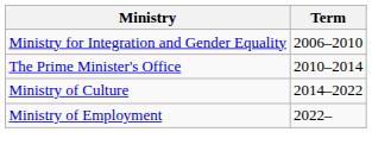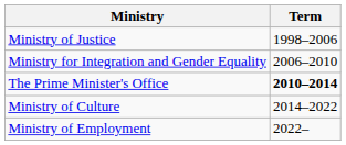+ row: Ministry of Justice | 1998–2006
The Prime Minister's Office | Term: normal -> bold
